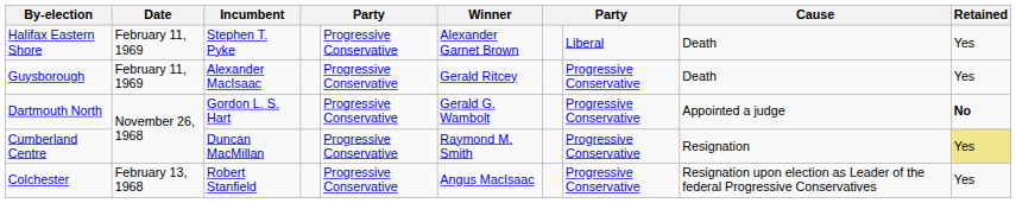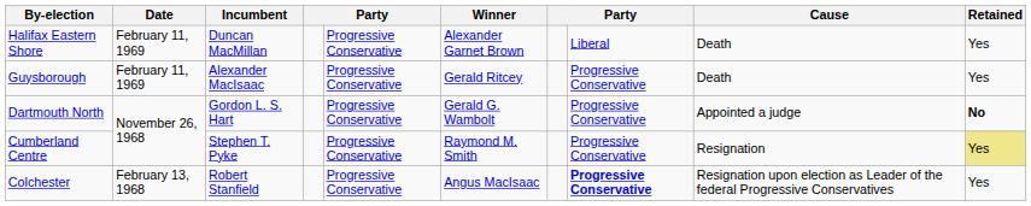Halifax Eastern Shore | Incumbent: Stephen T. Pyke -> Duncan MacMillan
Cumberland Centre | Incumbent: Duncan MacMillan -> Stephen T. Pyke
Colchester | column 8: normal -> bold
